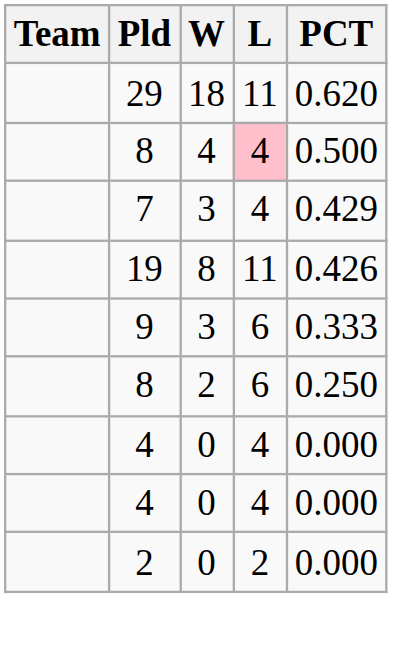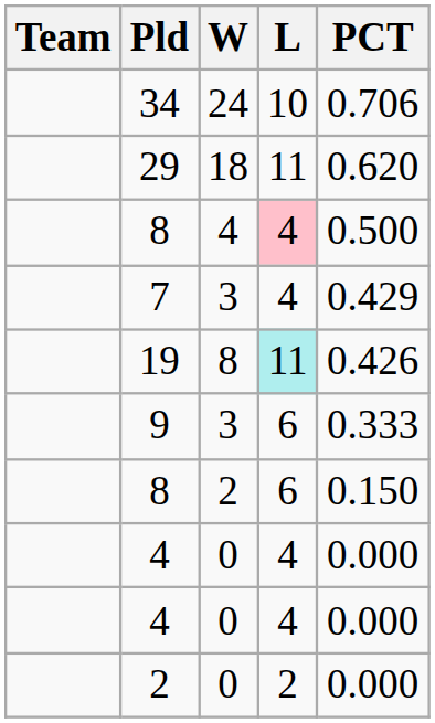+ row: 34 | 24 | 10 | 0.706
19 | L: no background -> paleturquoise background
8 / 2 | PCT: 0.250 -> 0.150
